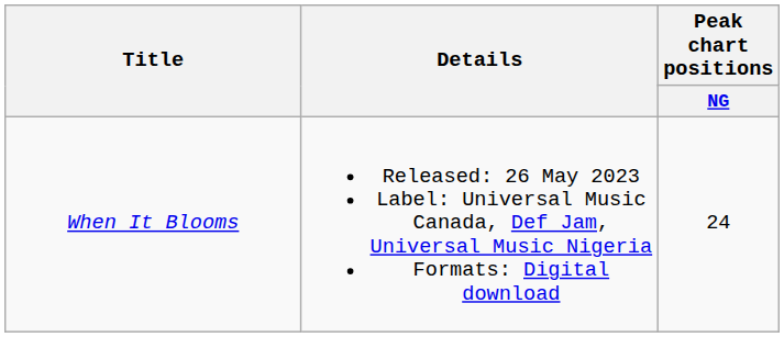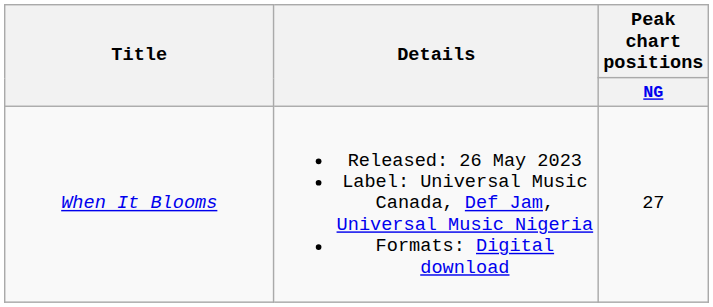When It Blooms | Peak chart positions / NG: 24 -> 27
